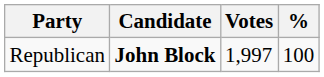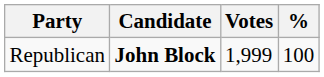Republican | Votes: 1,997 -> 1,999
